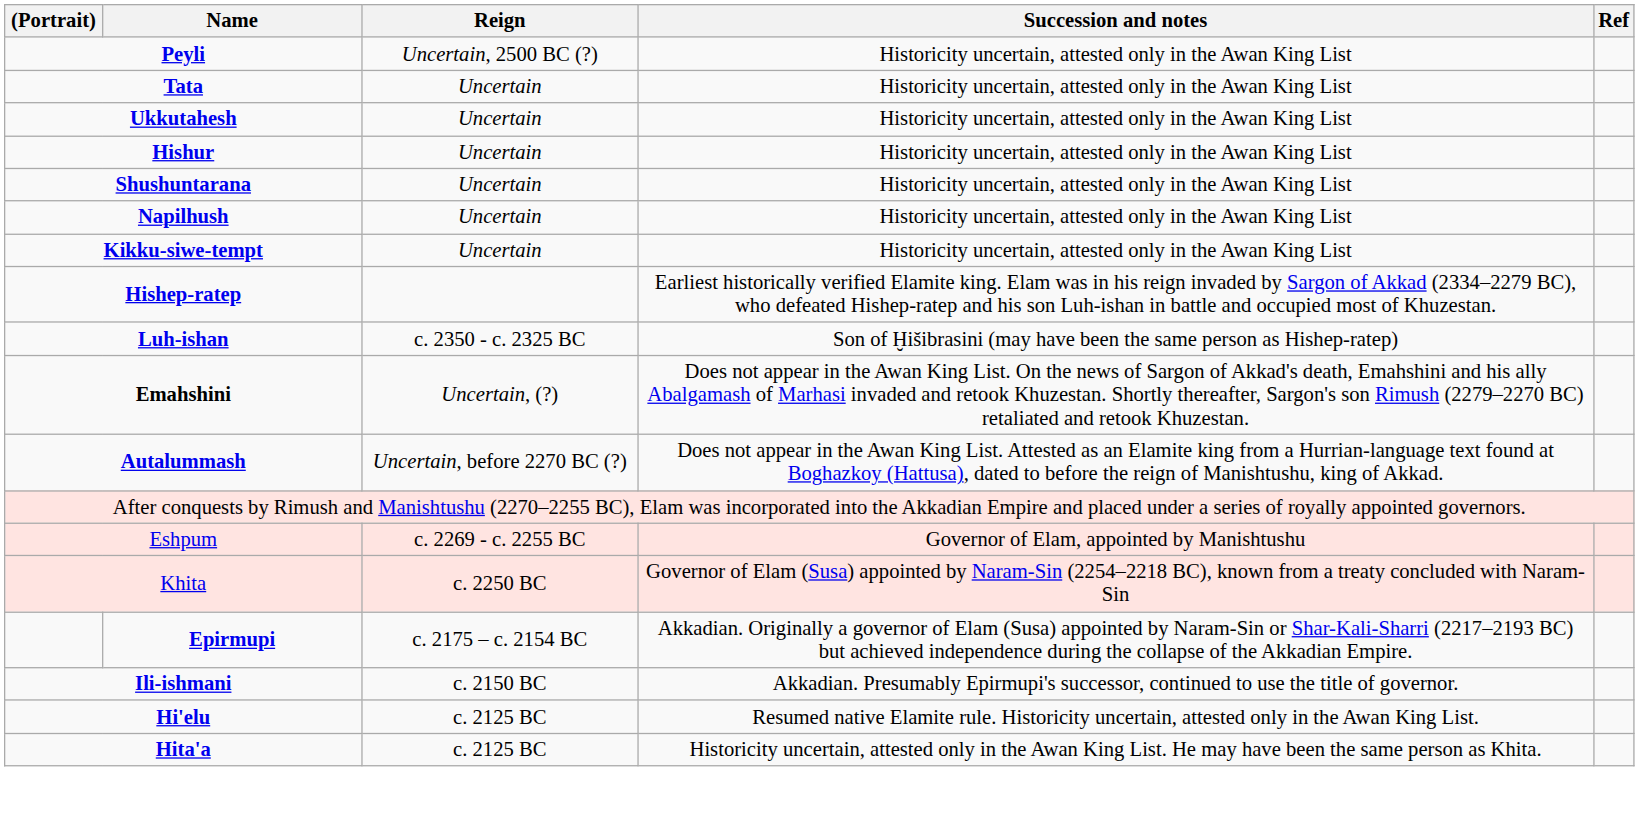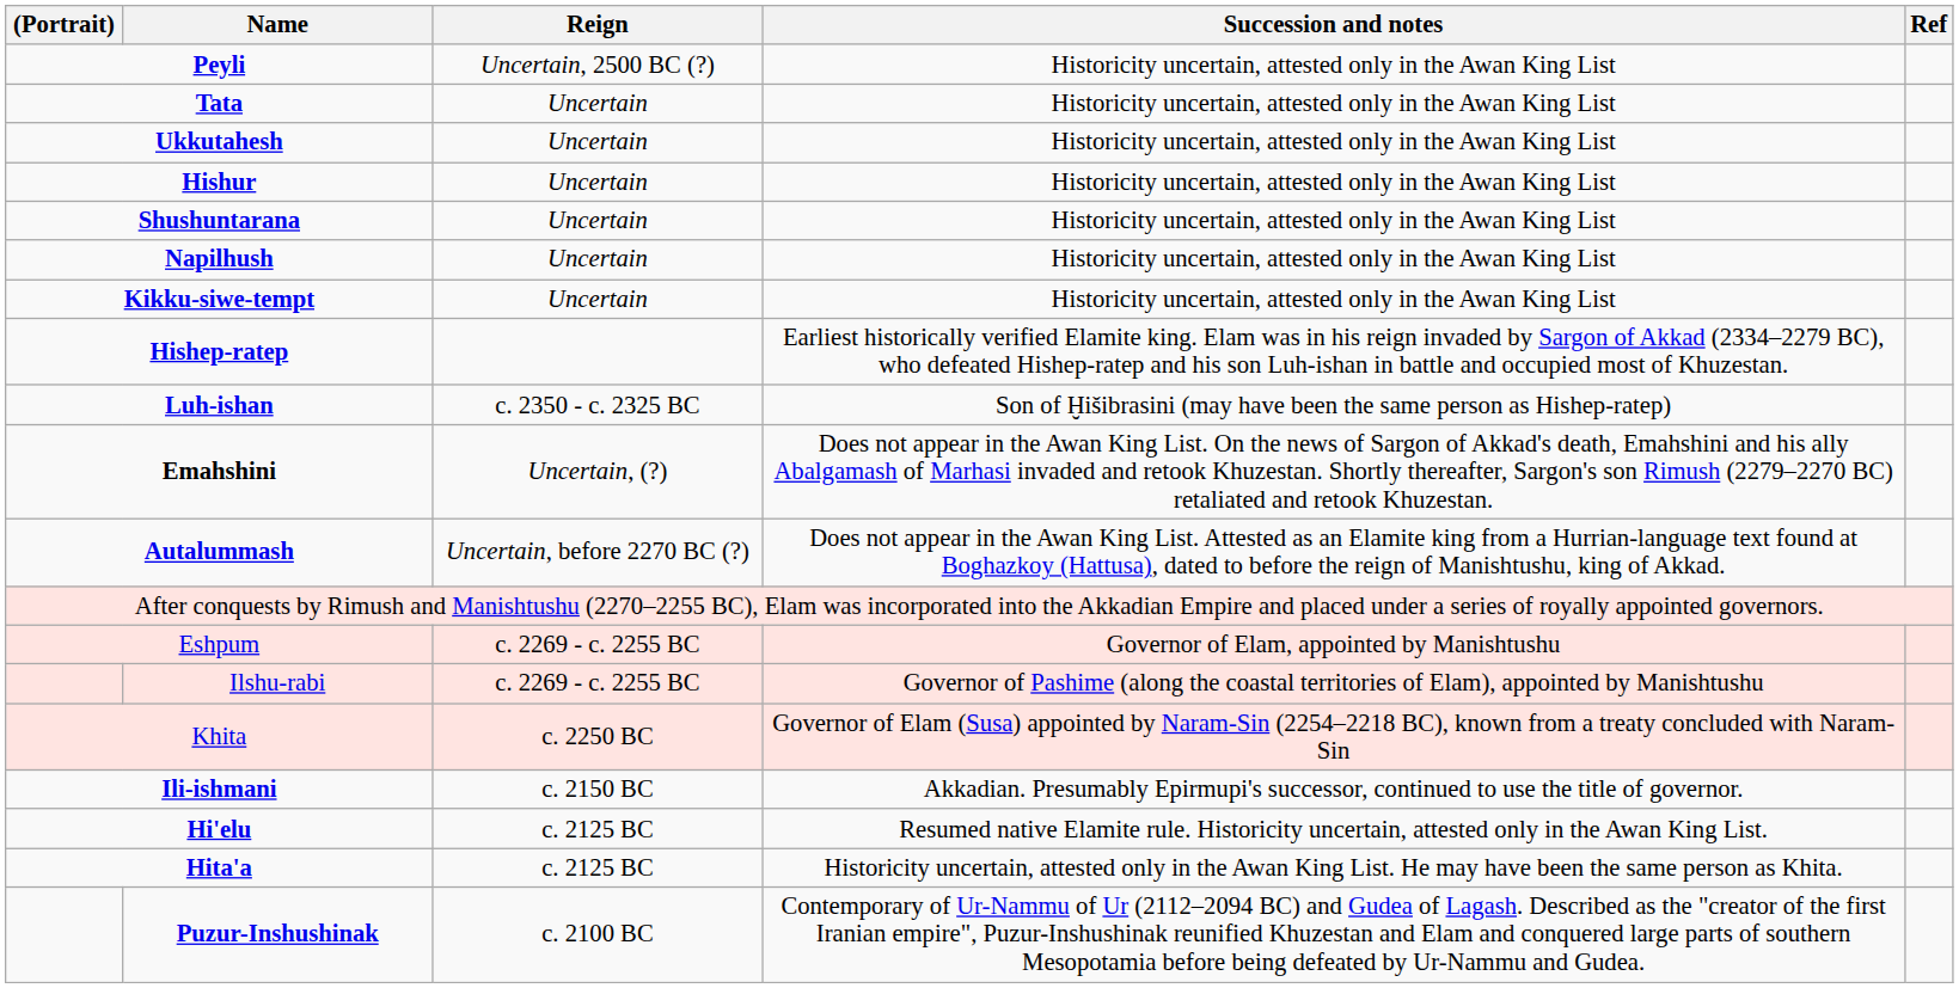+ row: Ilshu-rabi | c. 2269 - c. 2255 BC | Governor of Pashime (along the coastal territories of Elam), appointed by Manishtushu
- row: Epirmupi | c. 2175 – c. 2154 BC | Akkadian. Originally a governor of Elam (Susa) appointed by Naram-Sin or Shar-Kali-Sharri (2217–2193 BC) but achieved independence during the collapse of the Akkadian Empire.
+ row: Puzur-Inshushinak | c. 2100 BC | Contemporary of Ur-Nammu of Ur (2112–2094 BC) and Gudea of Lagash. Described as the "creator of the first Iranian empire", Puzur-Inshushinak reunified Khuzestan and Elam and conquered large parts of southern Mesopotamia before being defeated by Ur-Nammu and Gudea.
